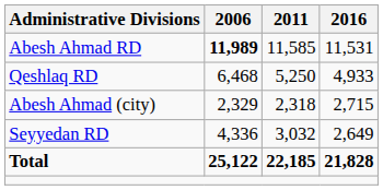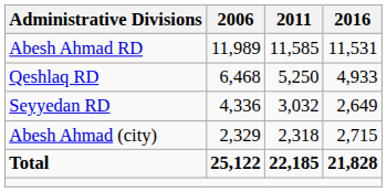Abesh Ahmad RD | 2006: bold -> normal
rows swapped: Seyyedan RD <-> Abesh Ahmad (city)
